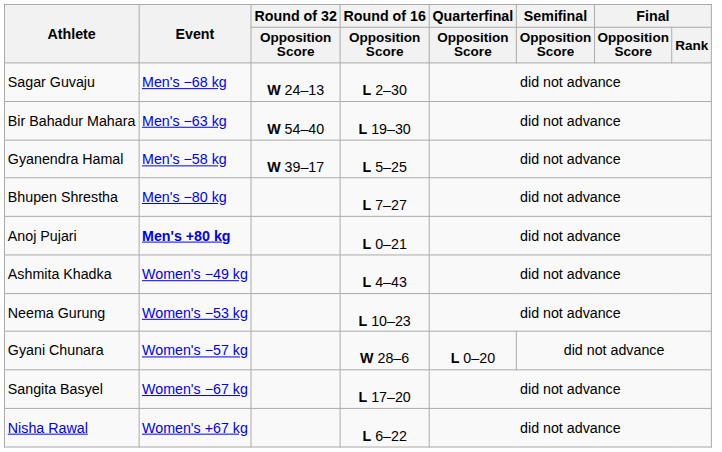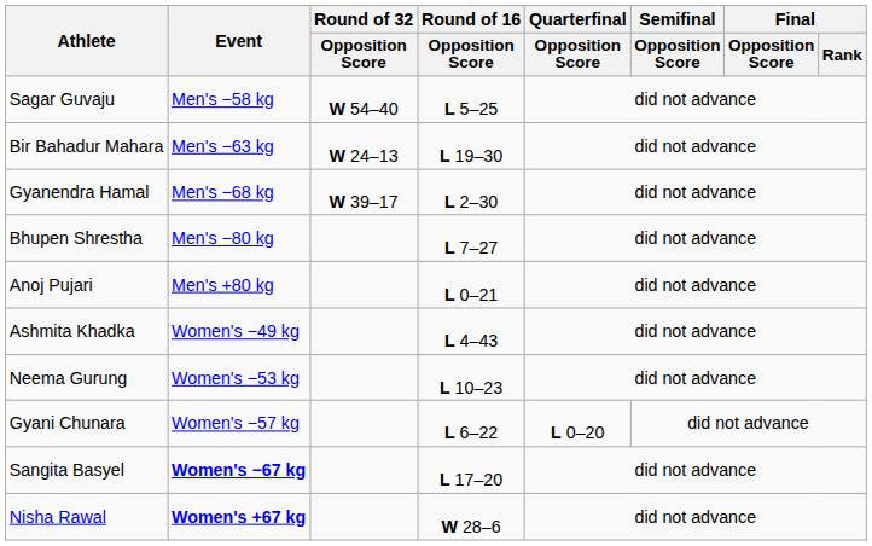Sagar Guvaju | Event: Men's −68 kg -> Men's −58 kg
Sagar Guvaju | Round of 32 / Opposition Score: W 24–13 -> W 54–40
Sagar Guvaju | Round of 16 / Opposition Score: L 2–30 -> L 5–25
Bir Bahadur Mahara | Round of 32 / Opposition Score: W 54–40 -> W 24–13
Gyanendra Hamal | Event: Men's −58 kg -> Men's −68 kg
Gyanendra Hamal | Round of 16 / Opposition Score: L 5–25 -> L 2–30
Anoj Pujari | Event: bold -> normal
Gyani Chunara | Round of 16 / Opposition Score: W 28–6 -> L 6–22
Sangita Basyel | Event: normal -> bold
Nisha Rawal | Event: normal -> bold
Nisha Rawal | Round of 16 / Opposition Score: L 6–22 -> W 28–6
